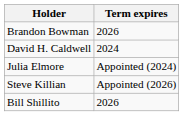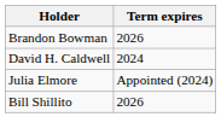- row: Steve Killian | Appointed (2026)
